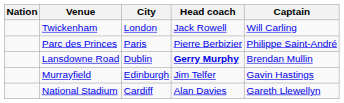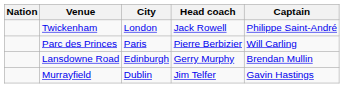Twickenham | Captain: Will Carling -> Philippe Saint-André
Parc des Princes | Captain: Philippe Saint-André -> Will Carling
Lansdowne Road | City: Dublin -> Edinburgh
Lansdowne Road | Head coach: bold -> normal
Murrayfield | City: Edinburgh -> Dublin
- row: National Stadium | Cardiff | Alan Davies | Gareth Llewellyn
